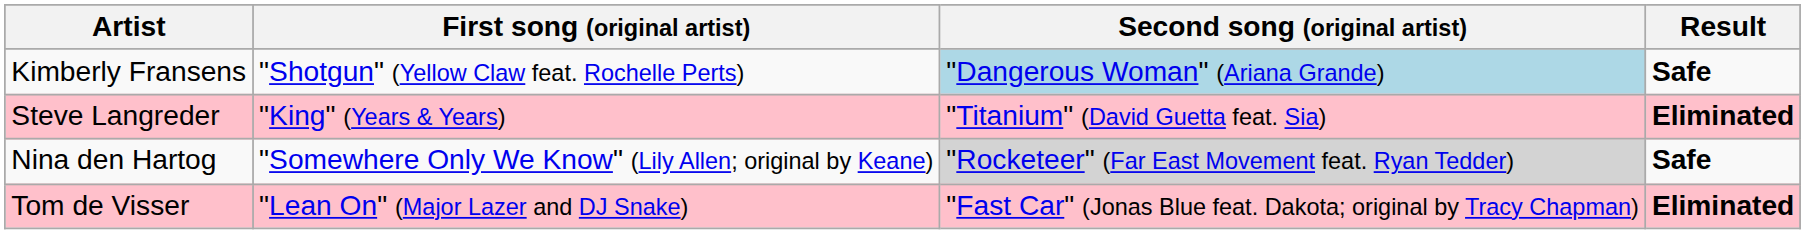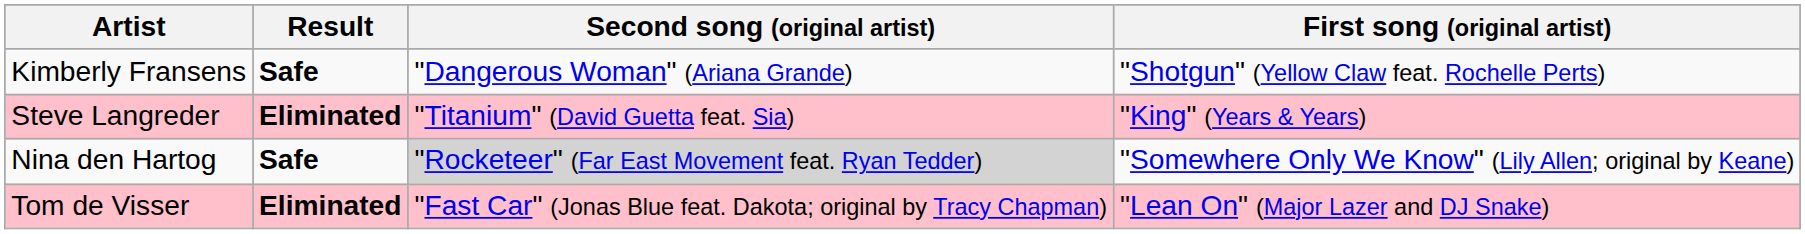columns swapped: First song (original artist) <-> Result
Kimberly Fransens | Second song (original artist): lightblue background -> no background
